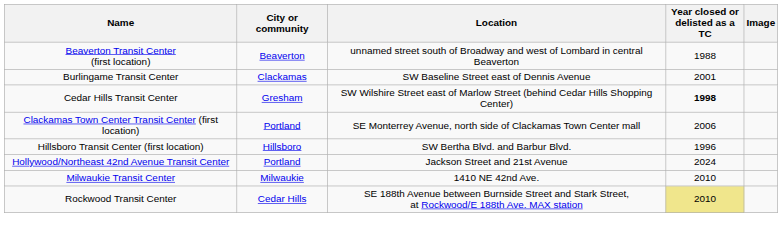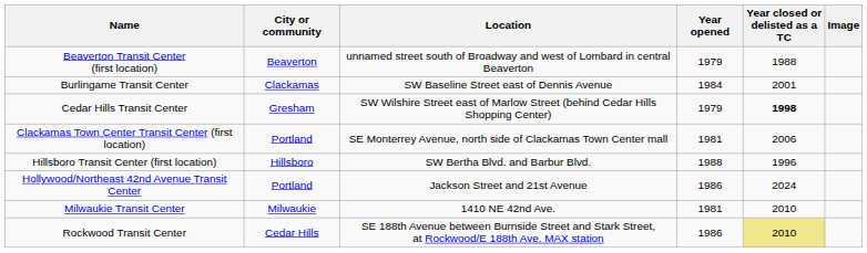+ column: Year opened | 1979 | 1984 | 1979 | 1981 | 1988 | 1986 | 1981 | 1986
